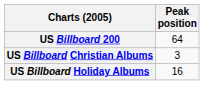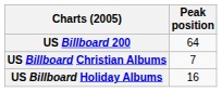US Billboard Christian Albums | Peak position: 3 -> 7
